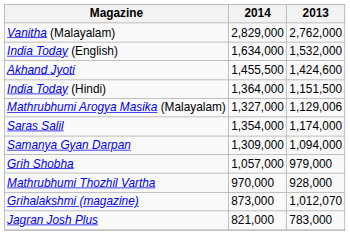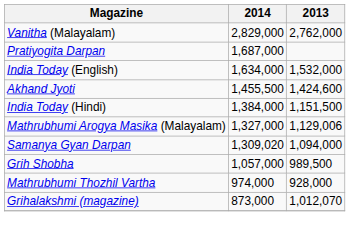+ row: Pratiyogita Darpan | 1,687,000
India Today (Hindi) | 2014: 1,364,000 -> 1,384,000
- row: Saras Salil | 1,354,000 | 1,174,000
Samanya Gyan Darpan | 2014: 1,309,000 -> 1,309,020
Grih Shobha | 2013: 979,000 -> 989,500
Mathrubhumi Thozhil Vartha | 2014: 970,000 -> 974,000
- row: Jagran Josh Plus | 821,000 | 783,000
